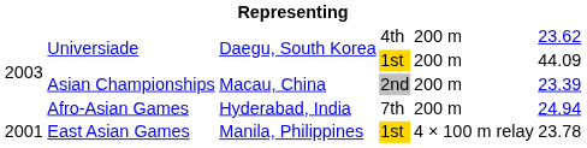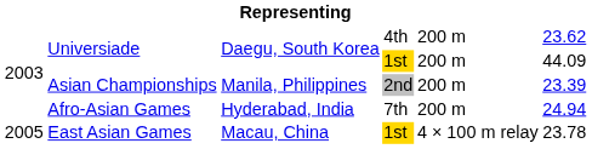Asian Championships | column 3: Macau, China -> Manila, Philippines
East Asian Games | column 1: 2001 -> 2005
East Asian Games | column 3: Manila, Philippines -> Macau, China
